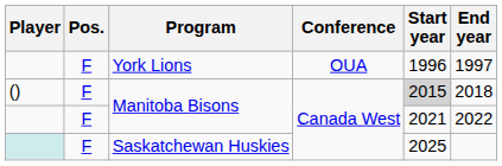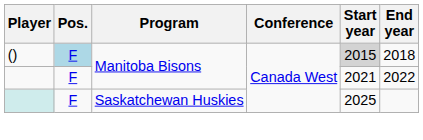- row: F | York Lions | OUA | 1996 | 1997
() / Manitoba Bisons | Pos.: no background -> lightblue background
